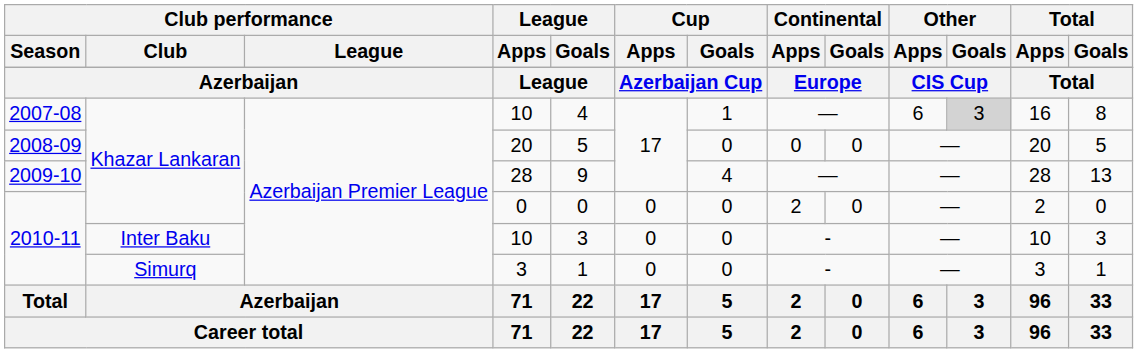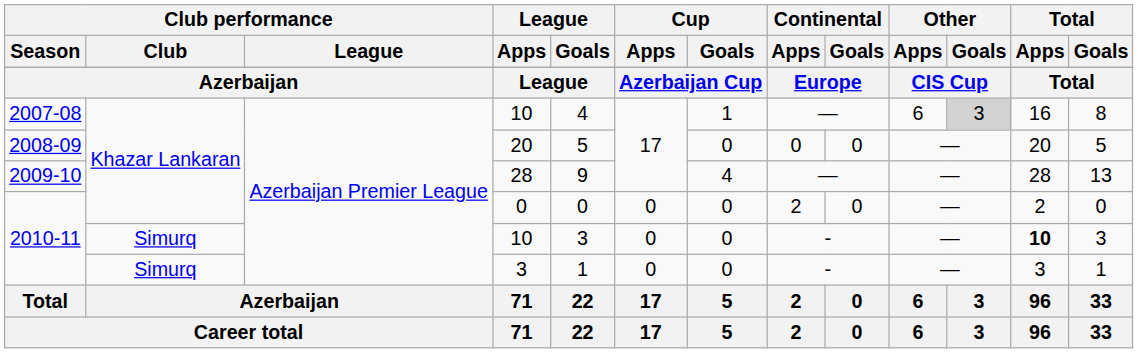2010-11 / 10 | Club performance / Club: Inter Baku -> Simurq
2010-11 / 10 | Total / Apps: normal -> bold
